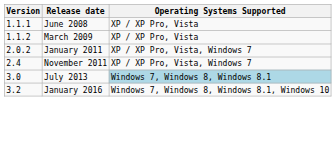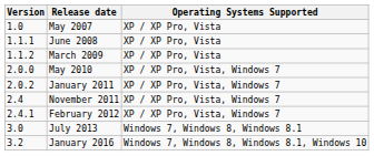+ row: 1.0 | May 2007 | XP / XP Pro, Vista
+ row: 2.0.0 | May 2010 | XP / XP Pro, Vista, Windows 7
+ row: 2.4.1 | February 2012 | XP / XP Pro, Vista, Windows 7
July 2013 | Operating Systems Supported: lightblue background -> no background
